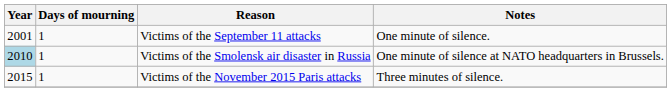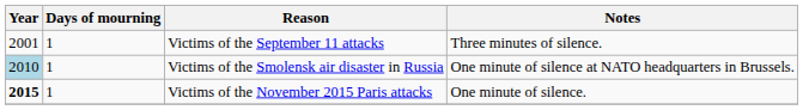Victims of the September 11 attacks | Notes: One minute of silence. -> Three minutes of silence.
Victims of the November 2015 Paris attacks | Year: normal -> bold
Victims of the November 2015 Paris attacks | Notes: Three minutes of silence. -> One minute of silence.
